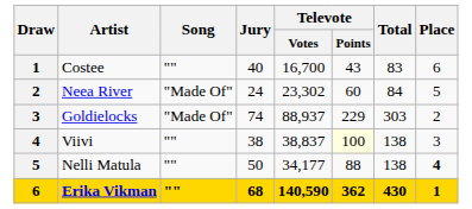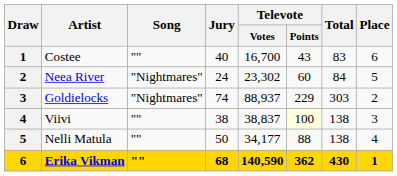Neea River | Song: "Made Of" -> "Nightmares"
Goldielocks | Song: "Made Of" -> "Nightmares"
Nelli Matula | Place: bold -> normal
